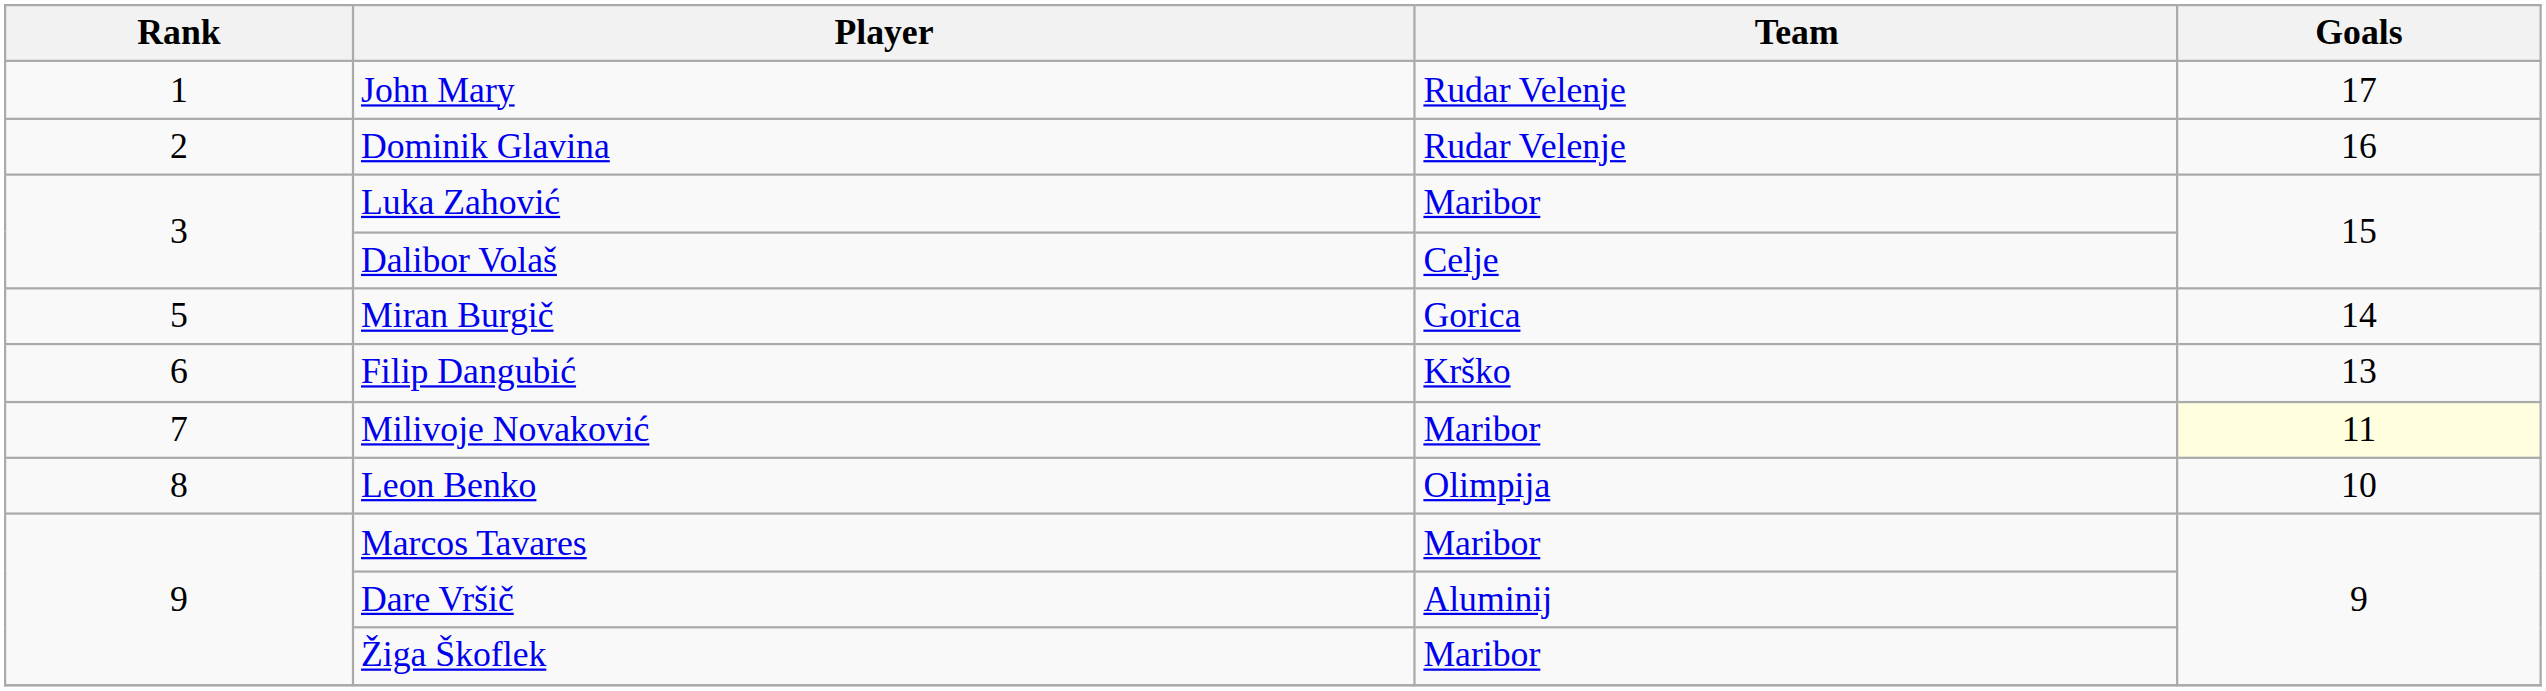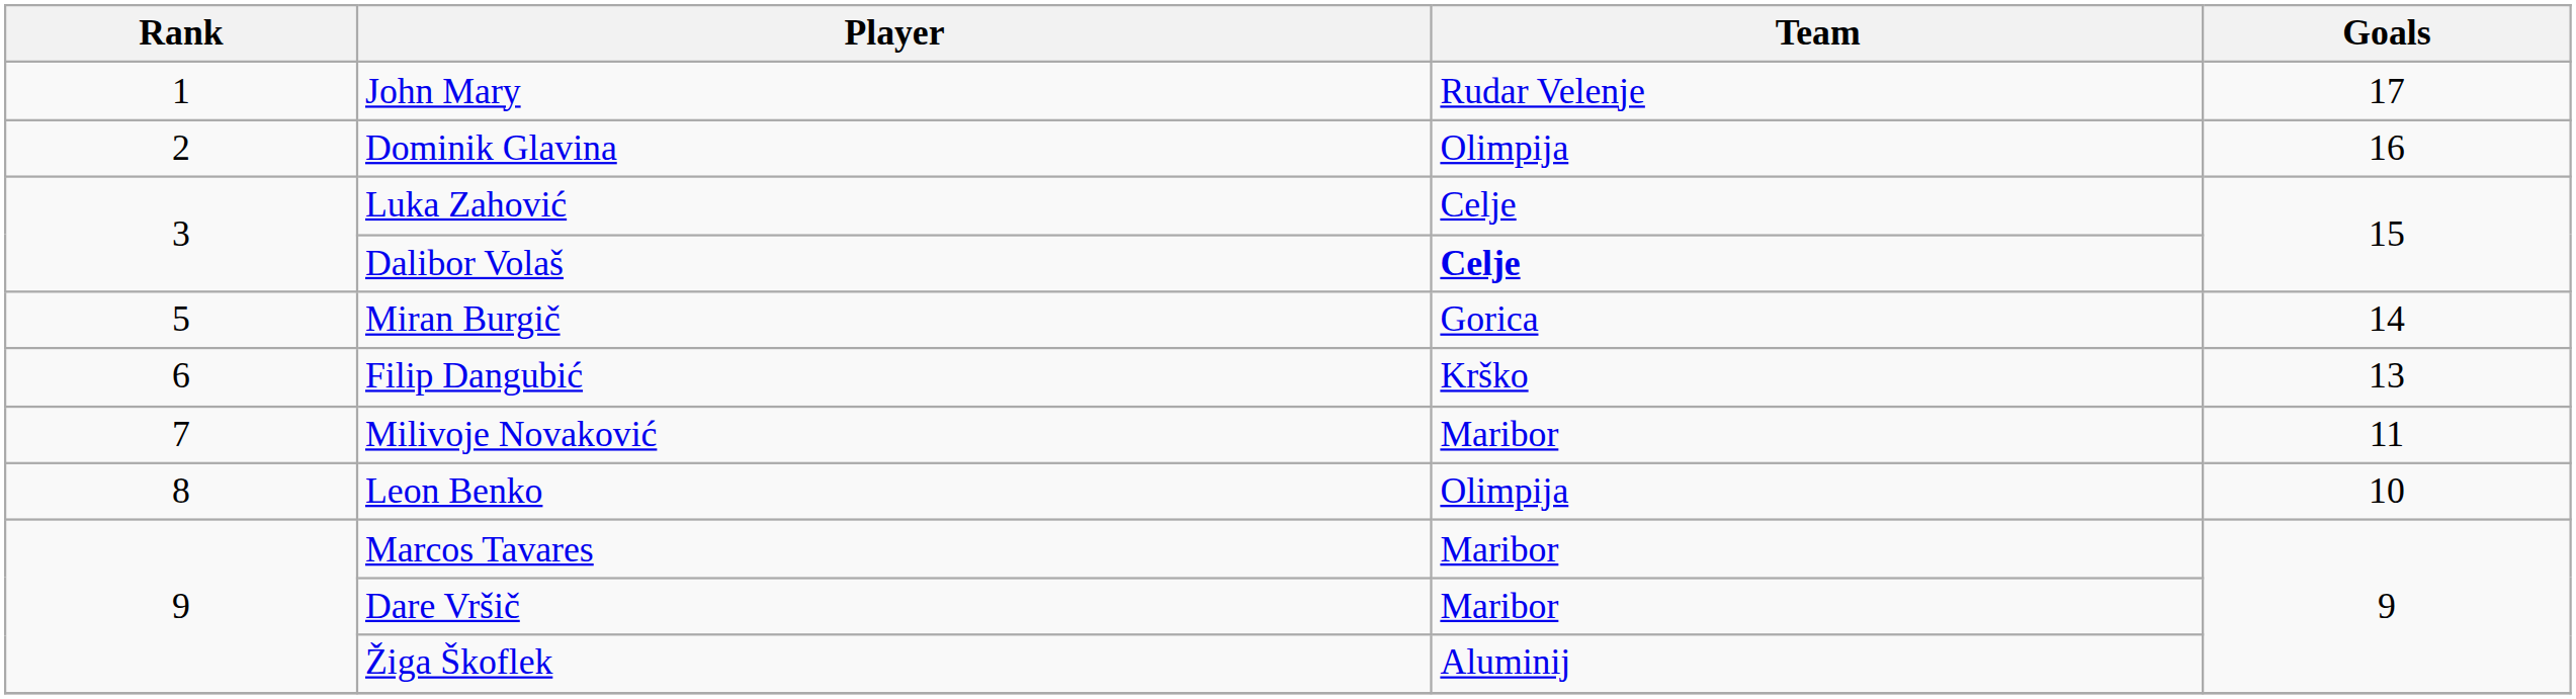Dominik Glavina | Team: Rudar Velenje -> Olimpija
Luka Zahović | Team: Maribor -> Celje
Dalibor Volaš | Team: normal -> bold
Milivoje Novaković | Goals: lightyellow background -> no background
Dare Vršič | Team: Aluminij -> Maribor
Žiga Škoflek | Team: Maribor -> Aluminij
